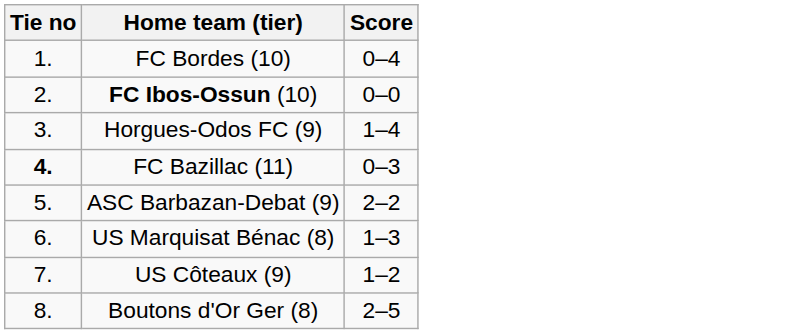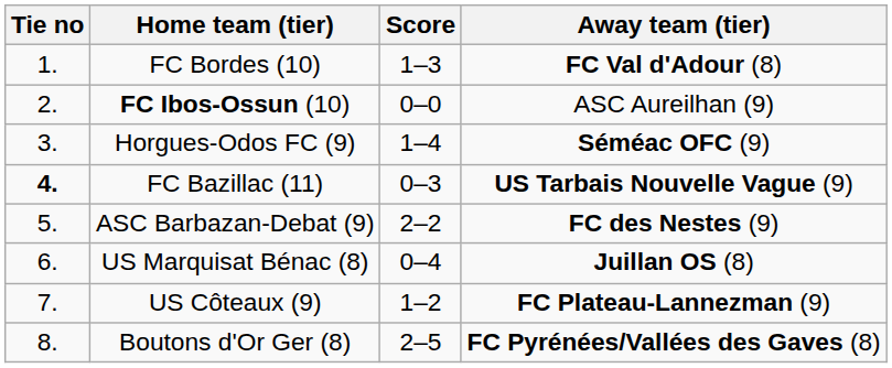+ column: Away team (tier) | FC Val d'Adour (8) | ASC Aureilhan (9) | Séméac OFC (9) | US Tarbais Nouvelle Vague (9) | FC des Nestes (9) | Juillan OS (8) | FC Plateau-Lannezman (9) | FC Pyrénées/Vallées des Gaves (8)
FC Bordes (10) | Score: 0–4 -> 1–3
US Marquisat Bénac (8) | Score: 1–3 -> 0–4
